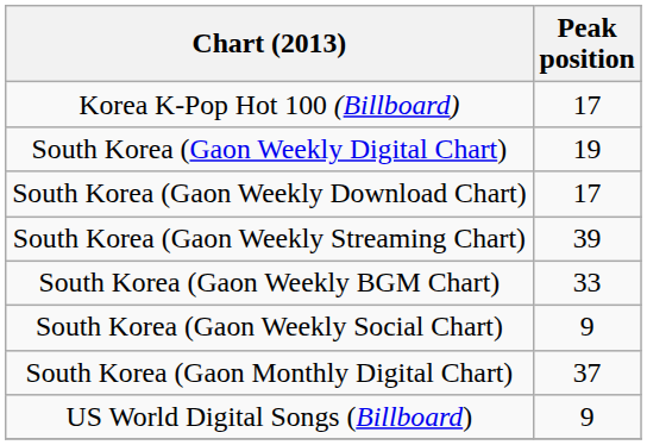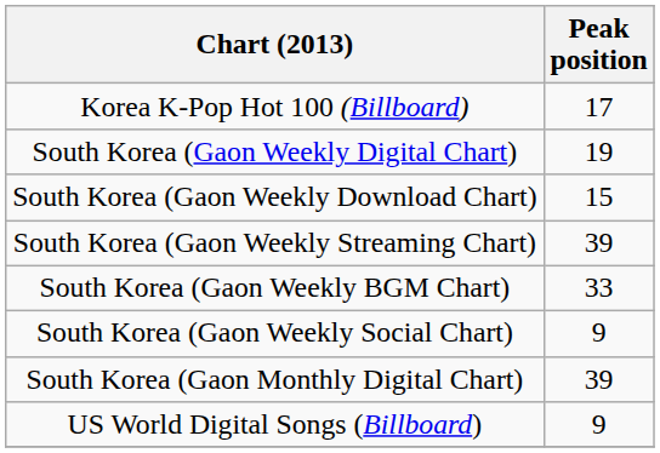South Korea (Gaon Weekly Download Chart) | Peak position: 17 -> 15
South Korea (Gaon Monthly Digital Chart) | Peak position: 37 -> 39
